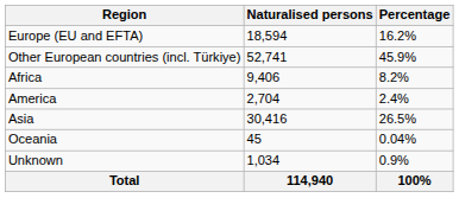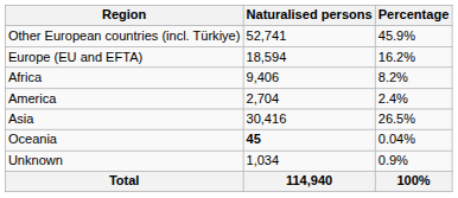rows swapped: Europe (EU and EFTA) <-> Other European countries (incl. Türkiye)
Oceania | Naturalised persons: normal -> bold
